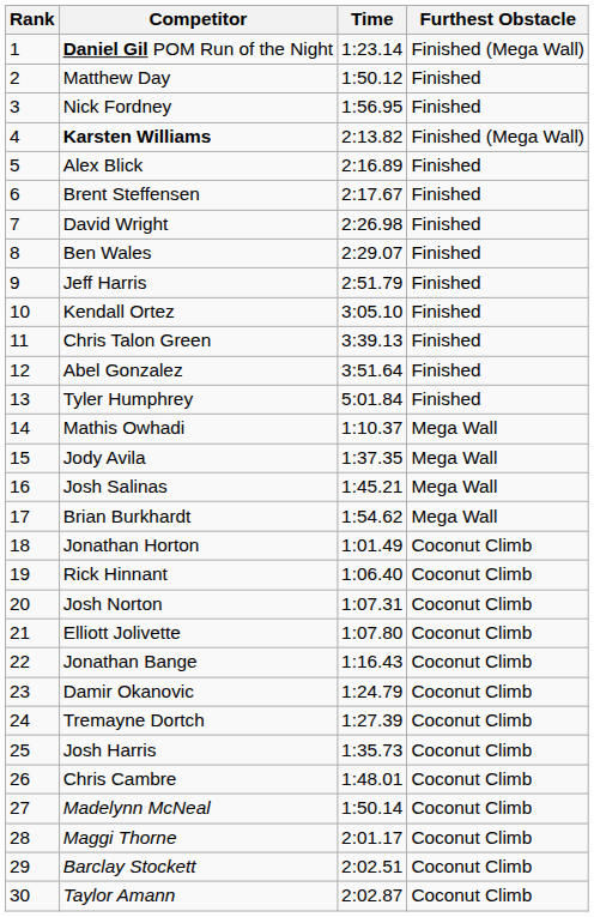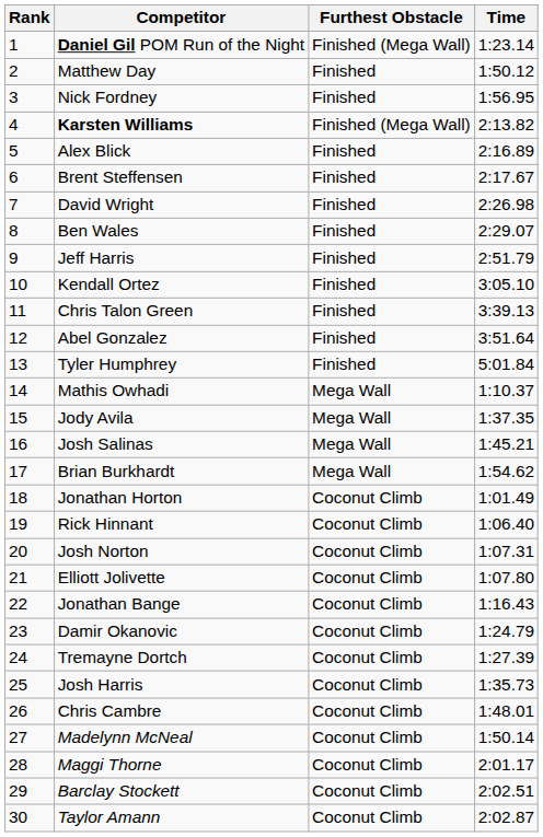columns swapped: Time <-> Furthest Obstacle
